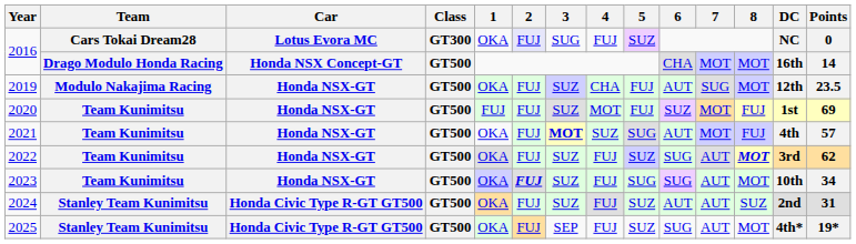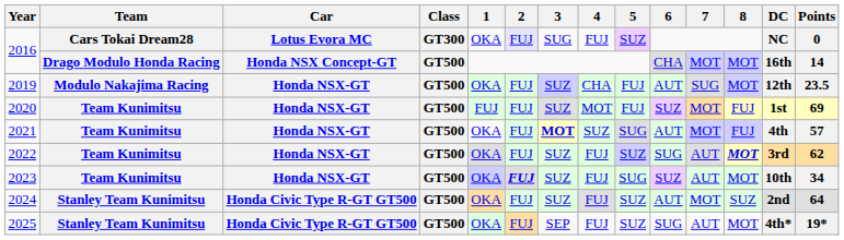2023 | 6: SUG -> SUZ
2024 | 7: AUT -> MOT
2024 | Points: 31 -> 64
